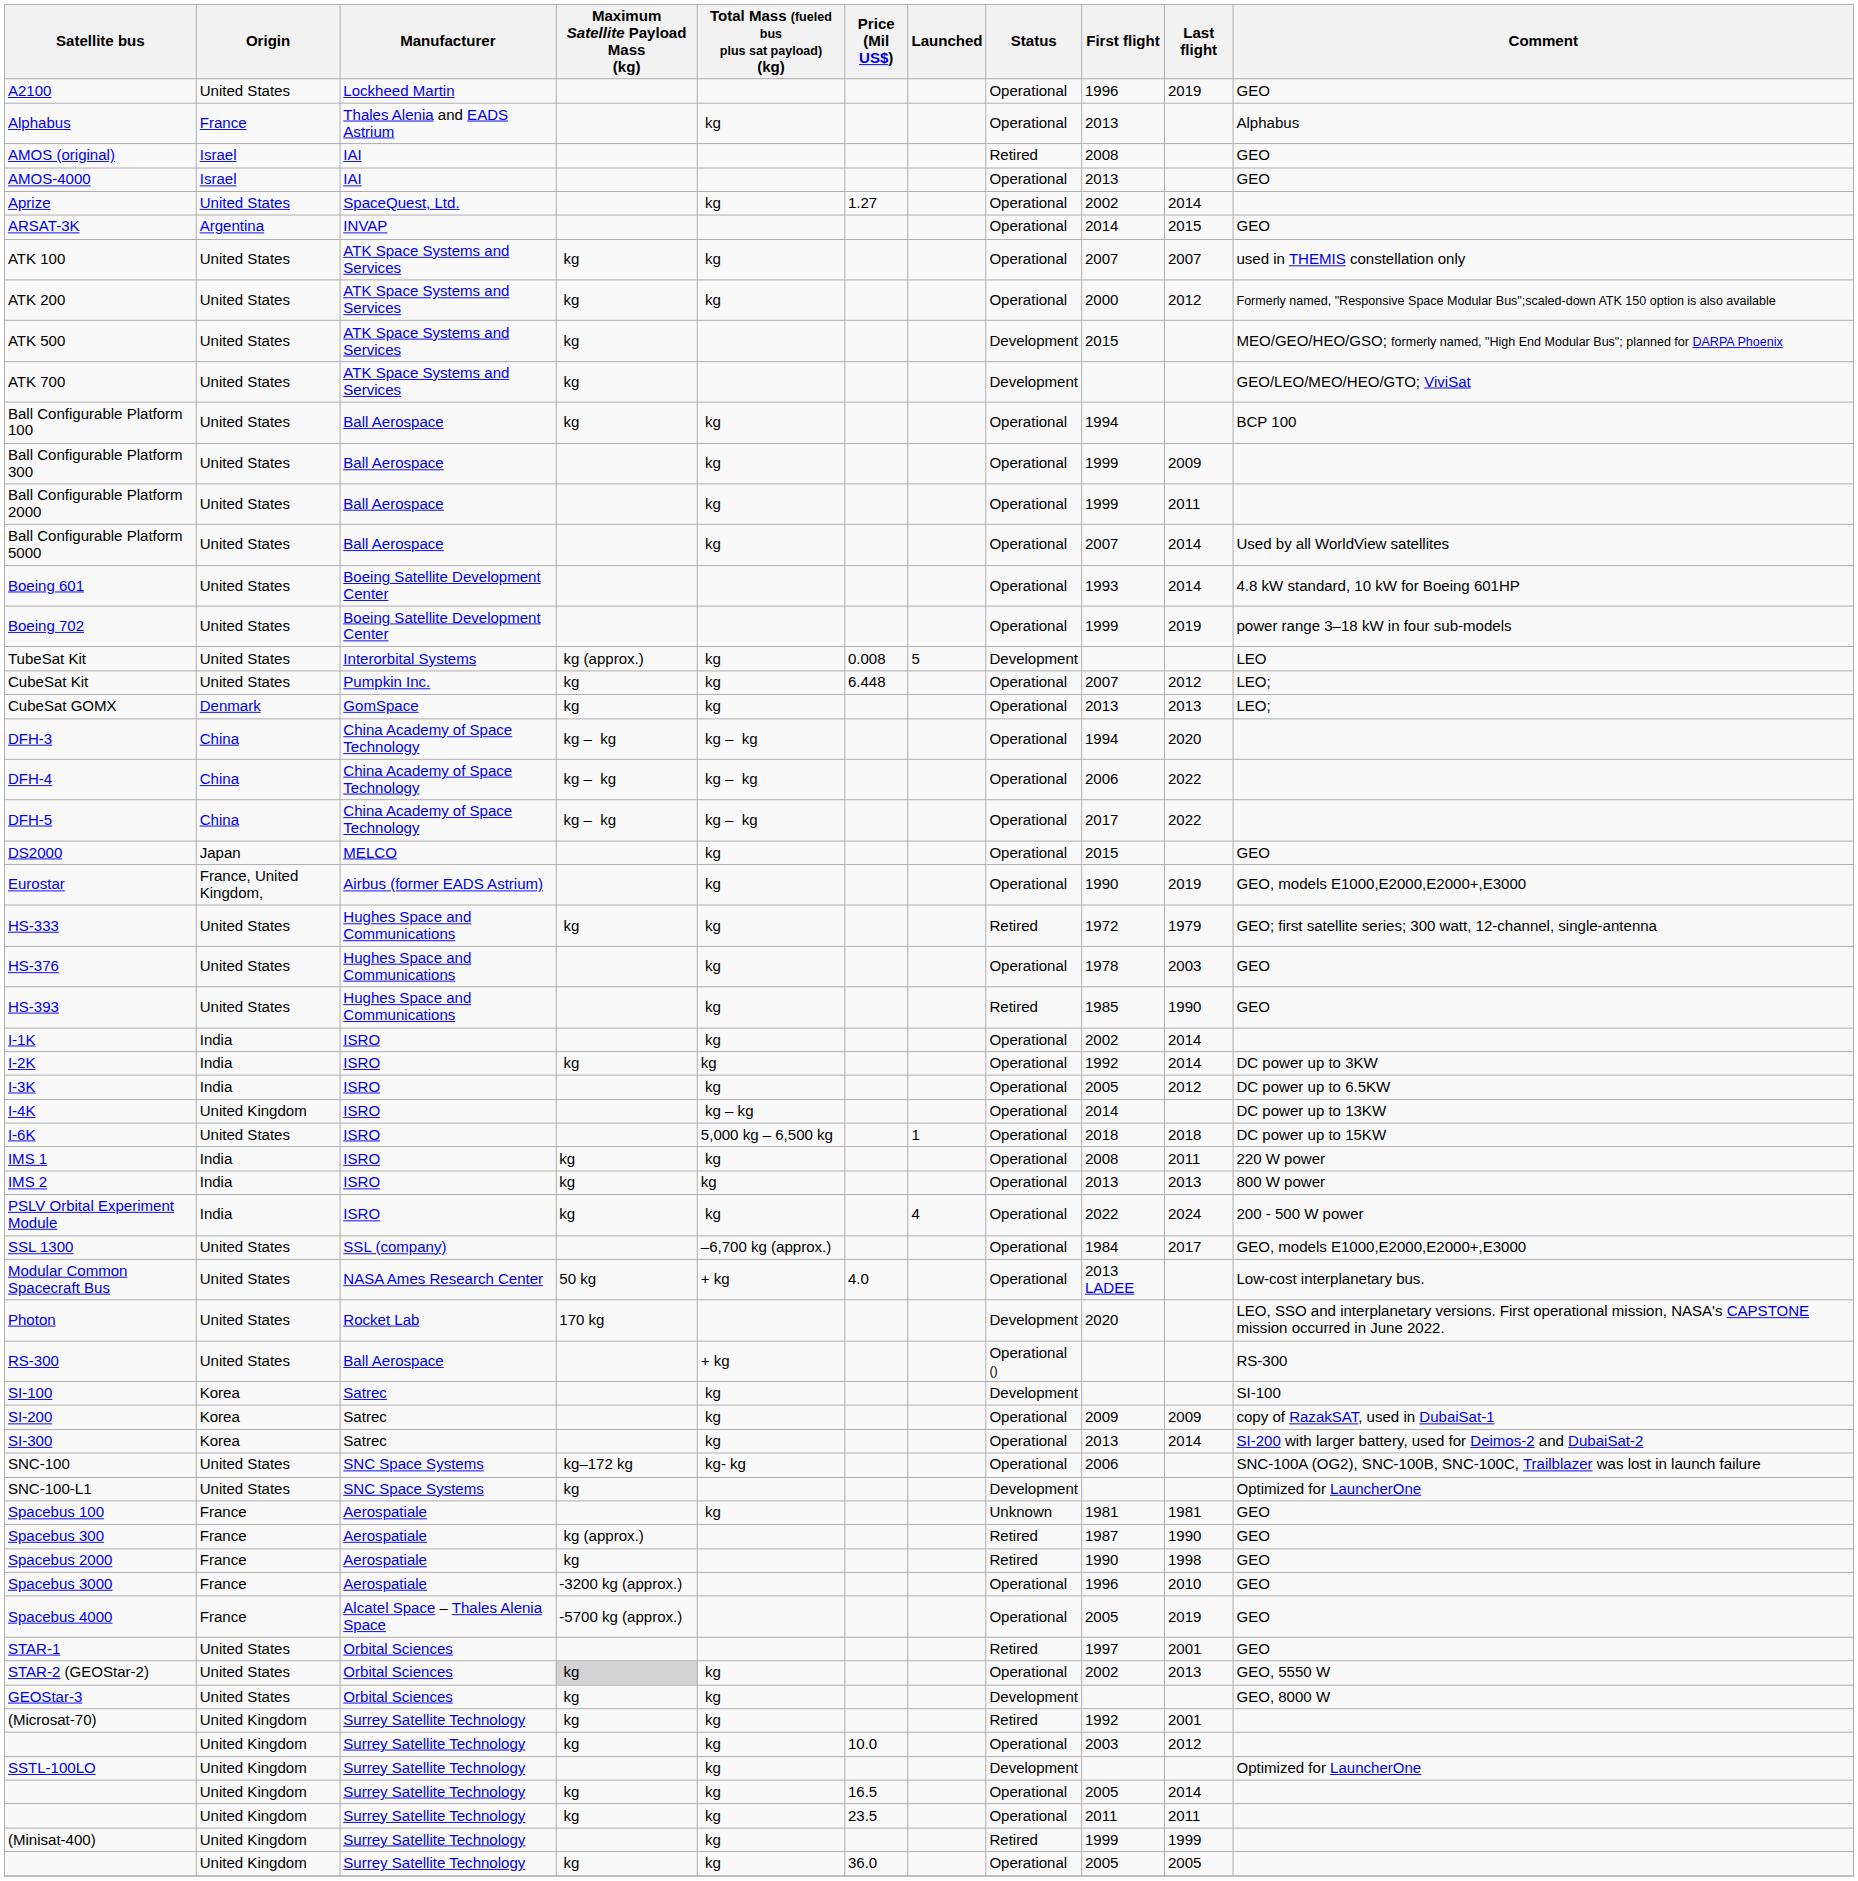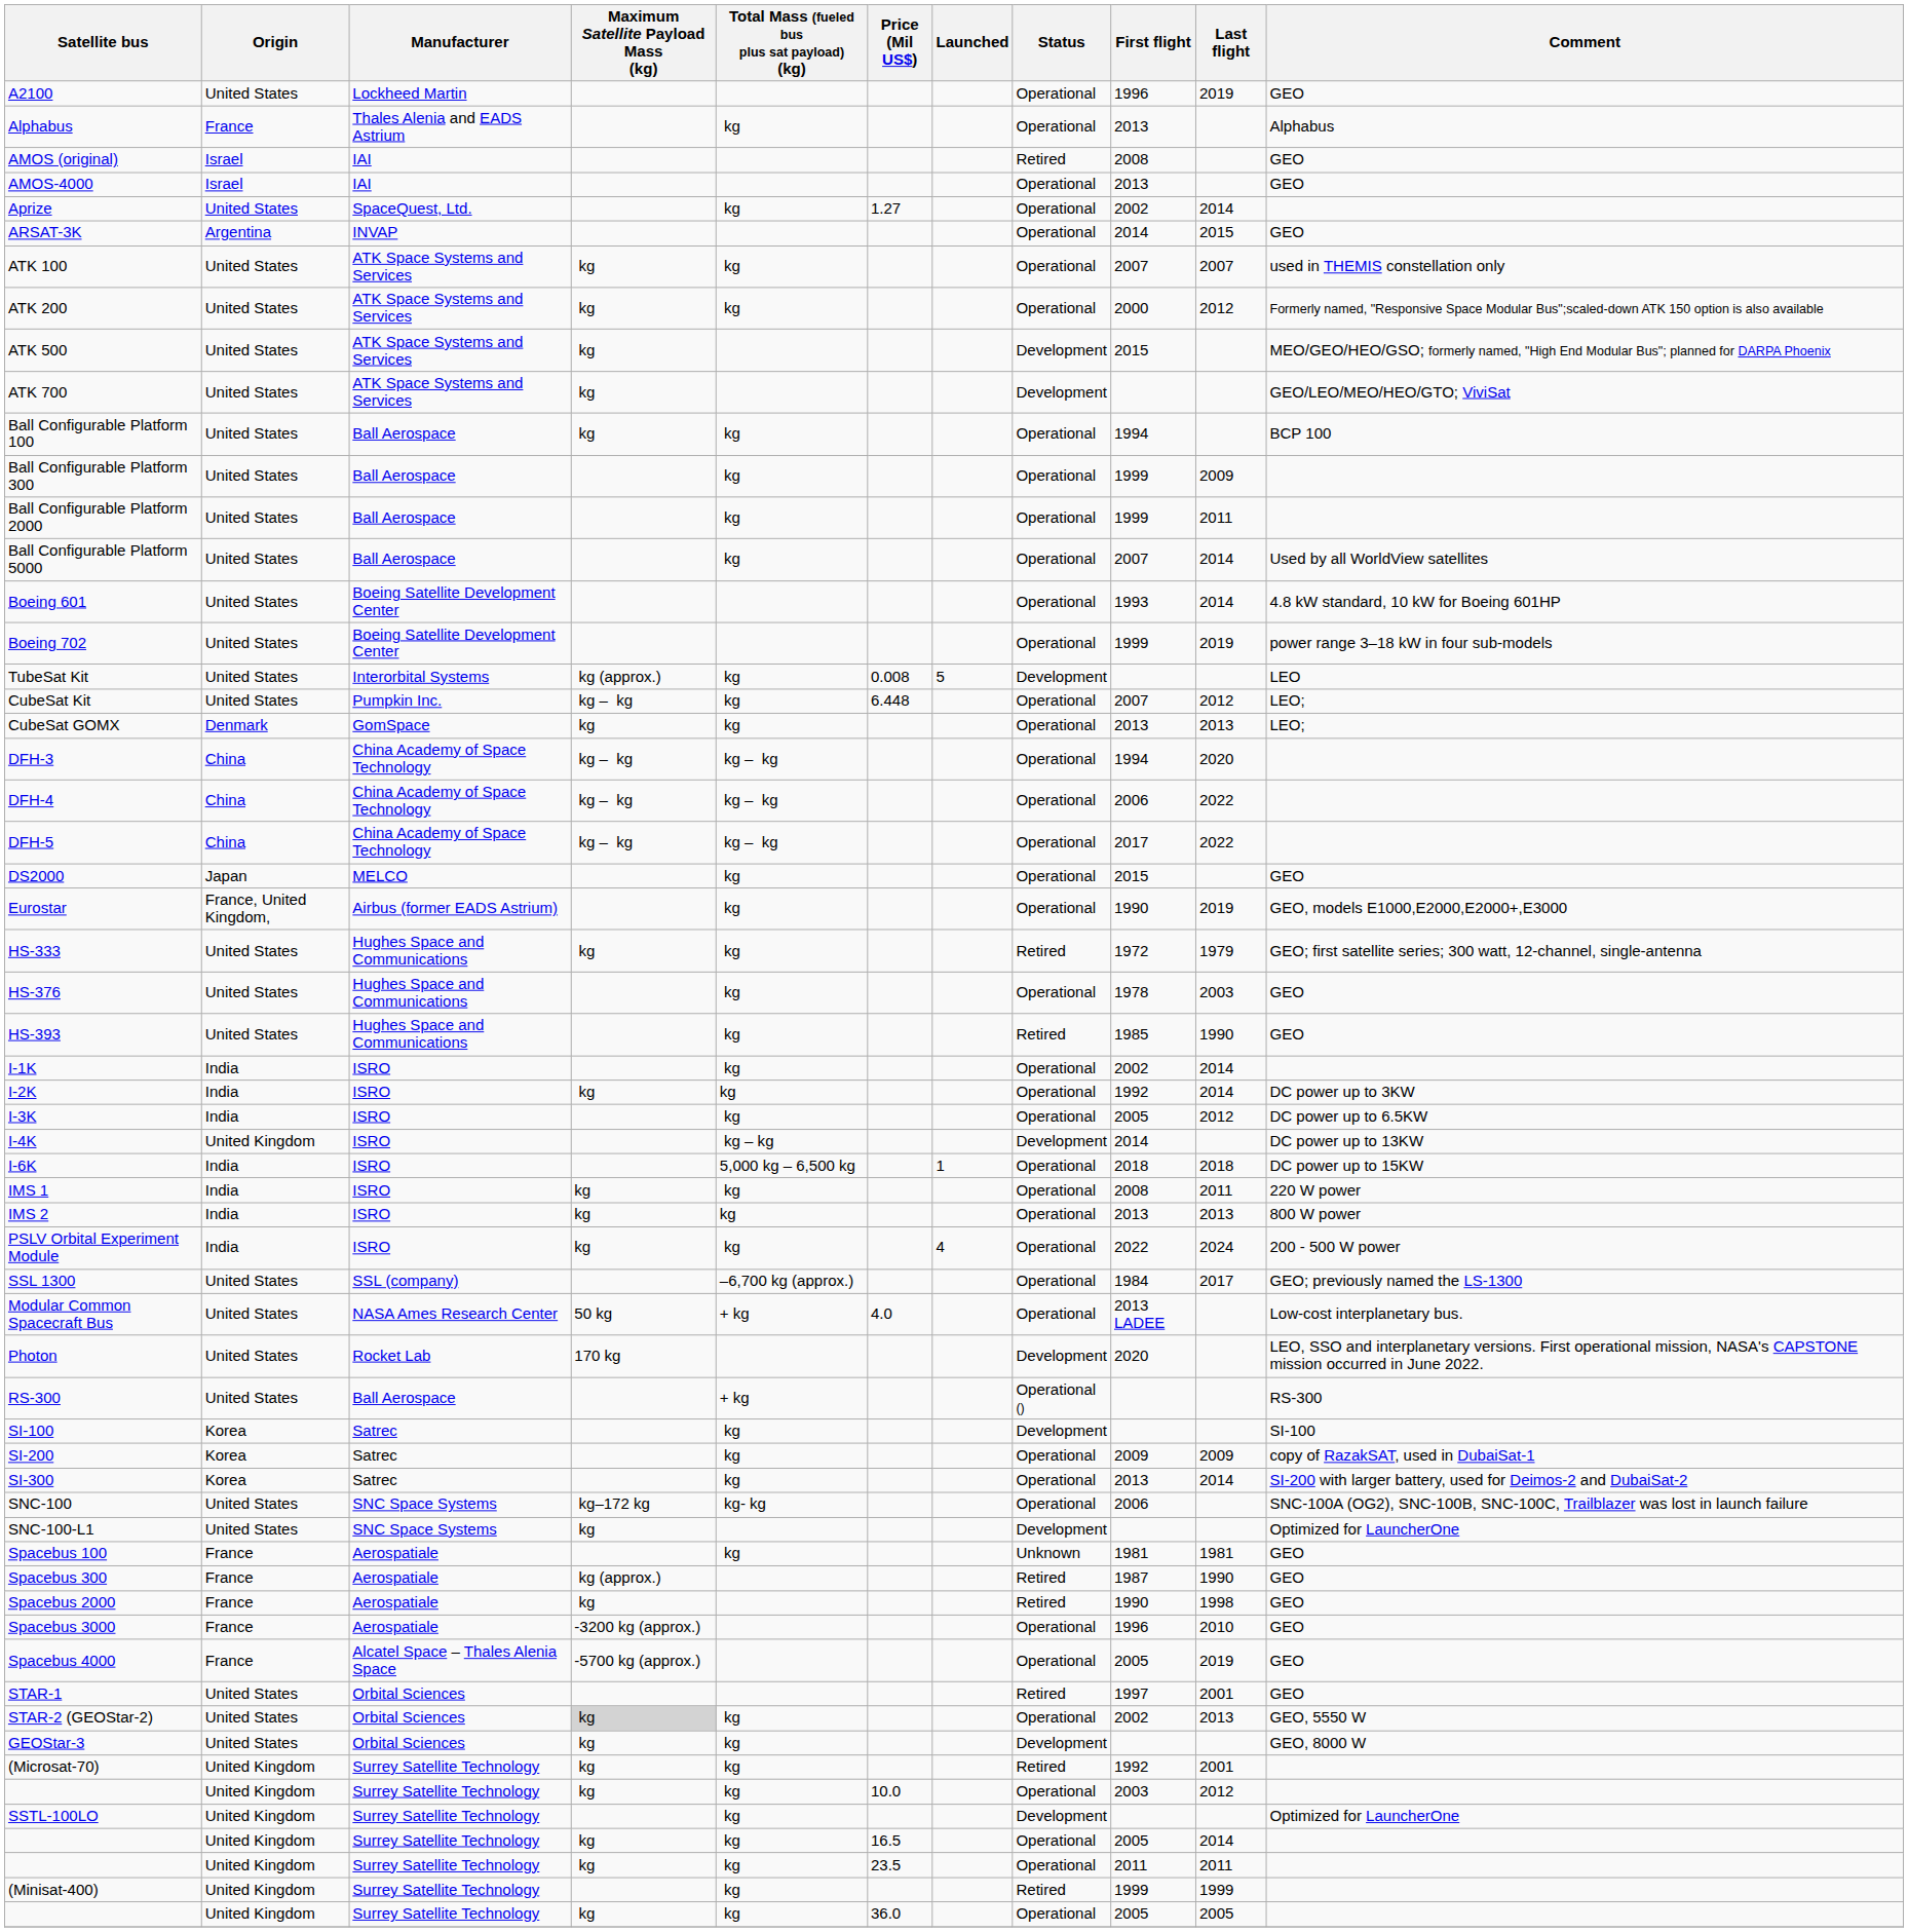CubeSat Kit | Maximum Satellite Payload Mass (kg): kg -> kg – kg
I-4K | Status: Operational -> Development
I-6K | Origin: United States -> India
SSL 1300 | Comment: GEO, models E1000,E2000,E2000+,E3000 -> GEO; previously named the LS-1300
